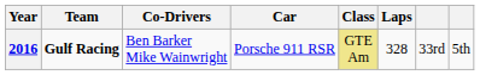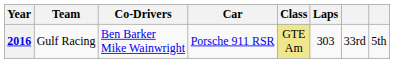2016 | Team: bold -> normal
2016 | Laps: 328 -> 303
